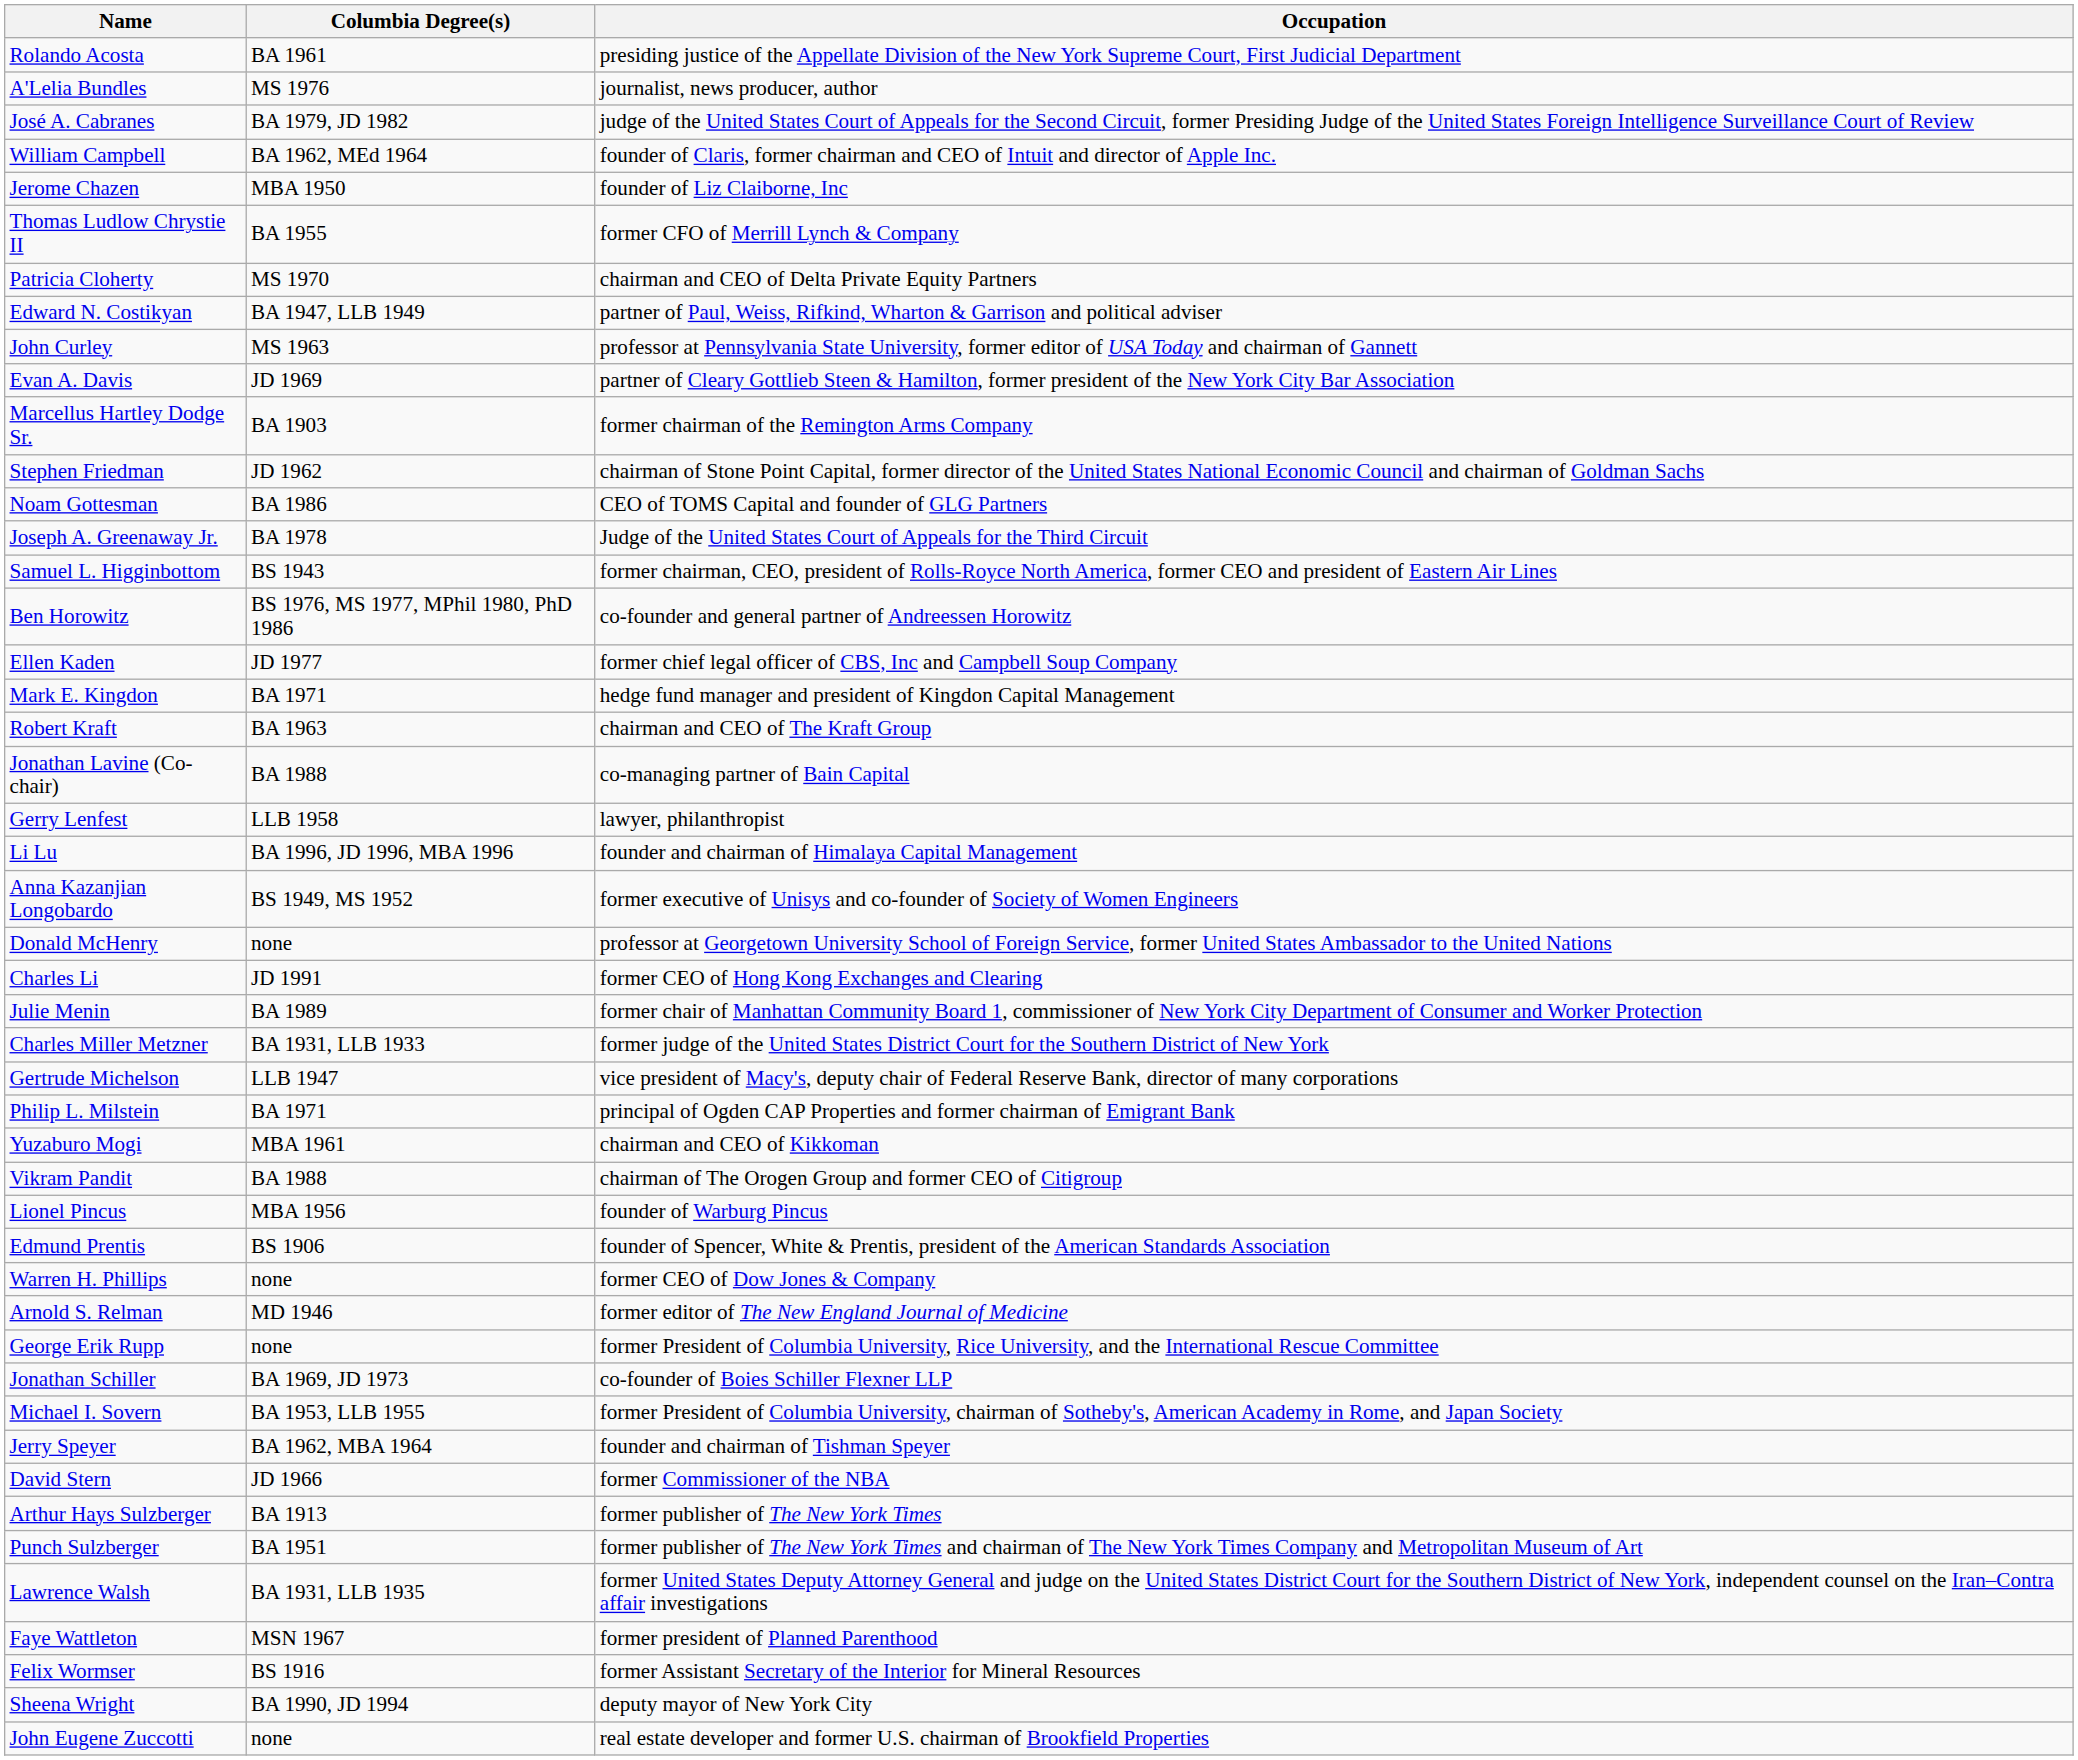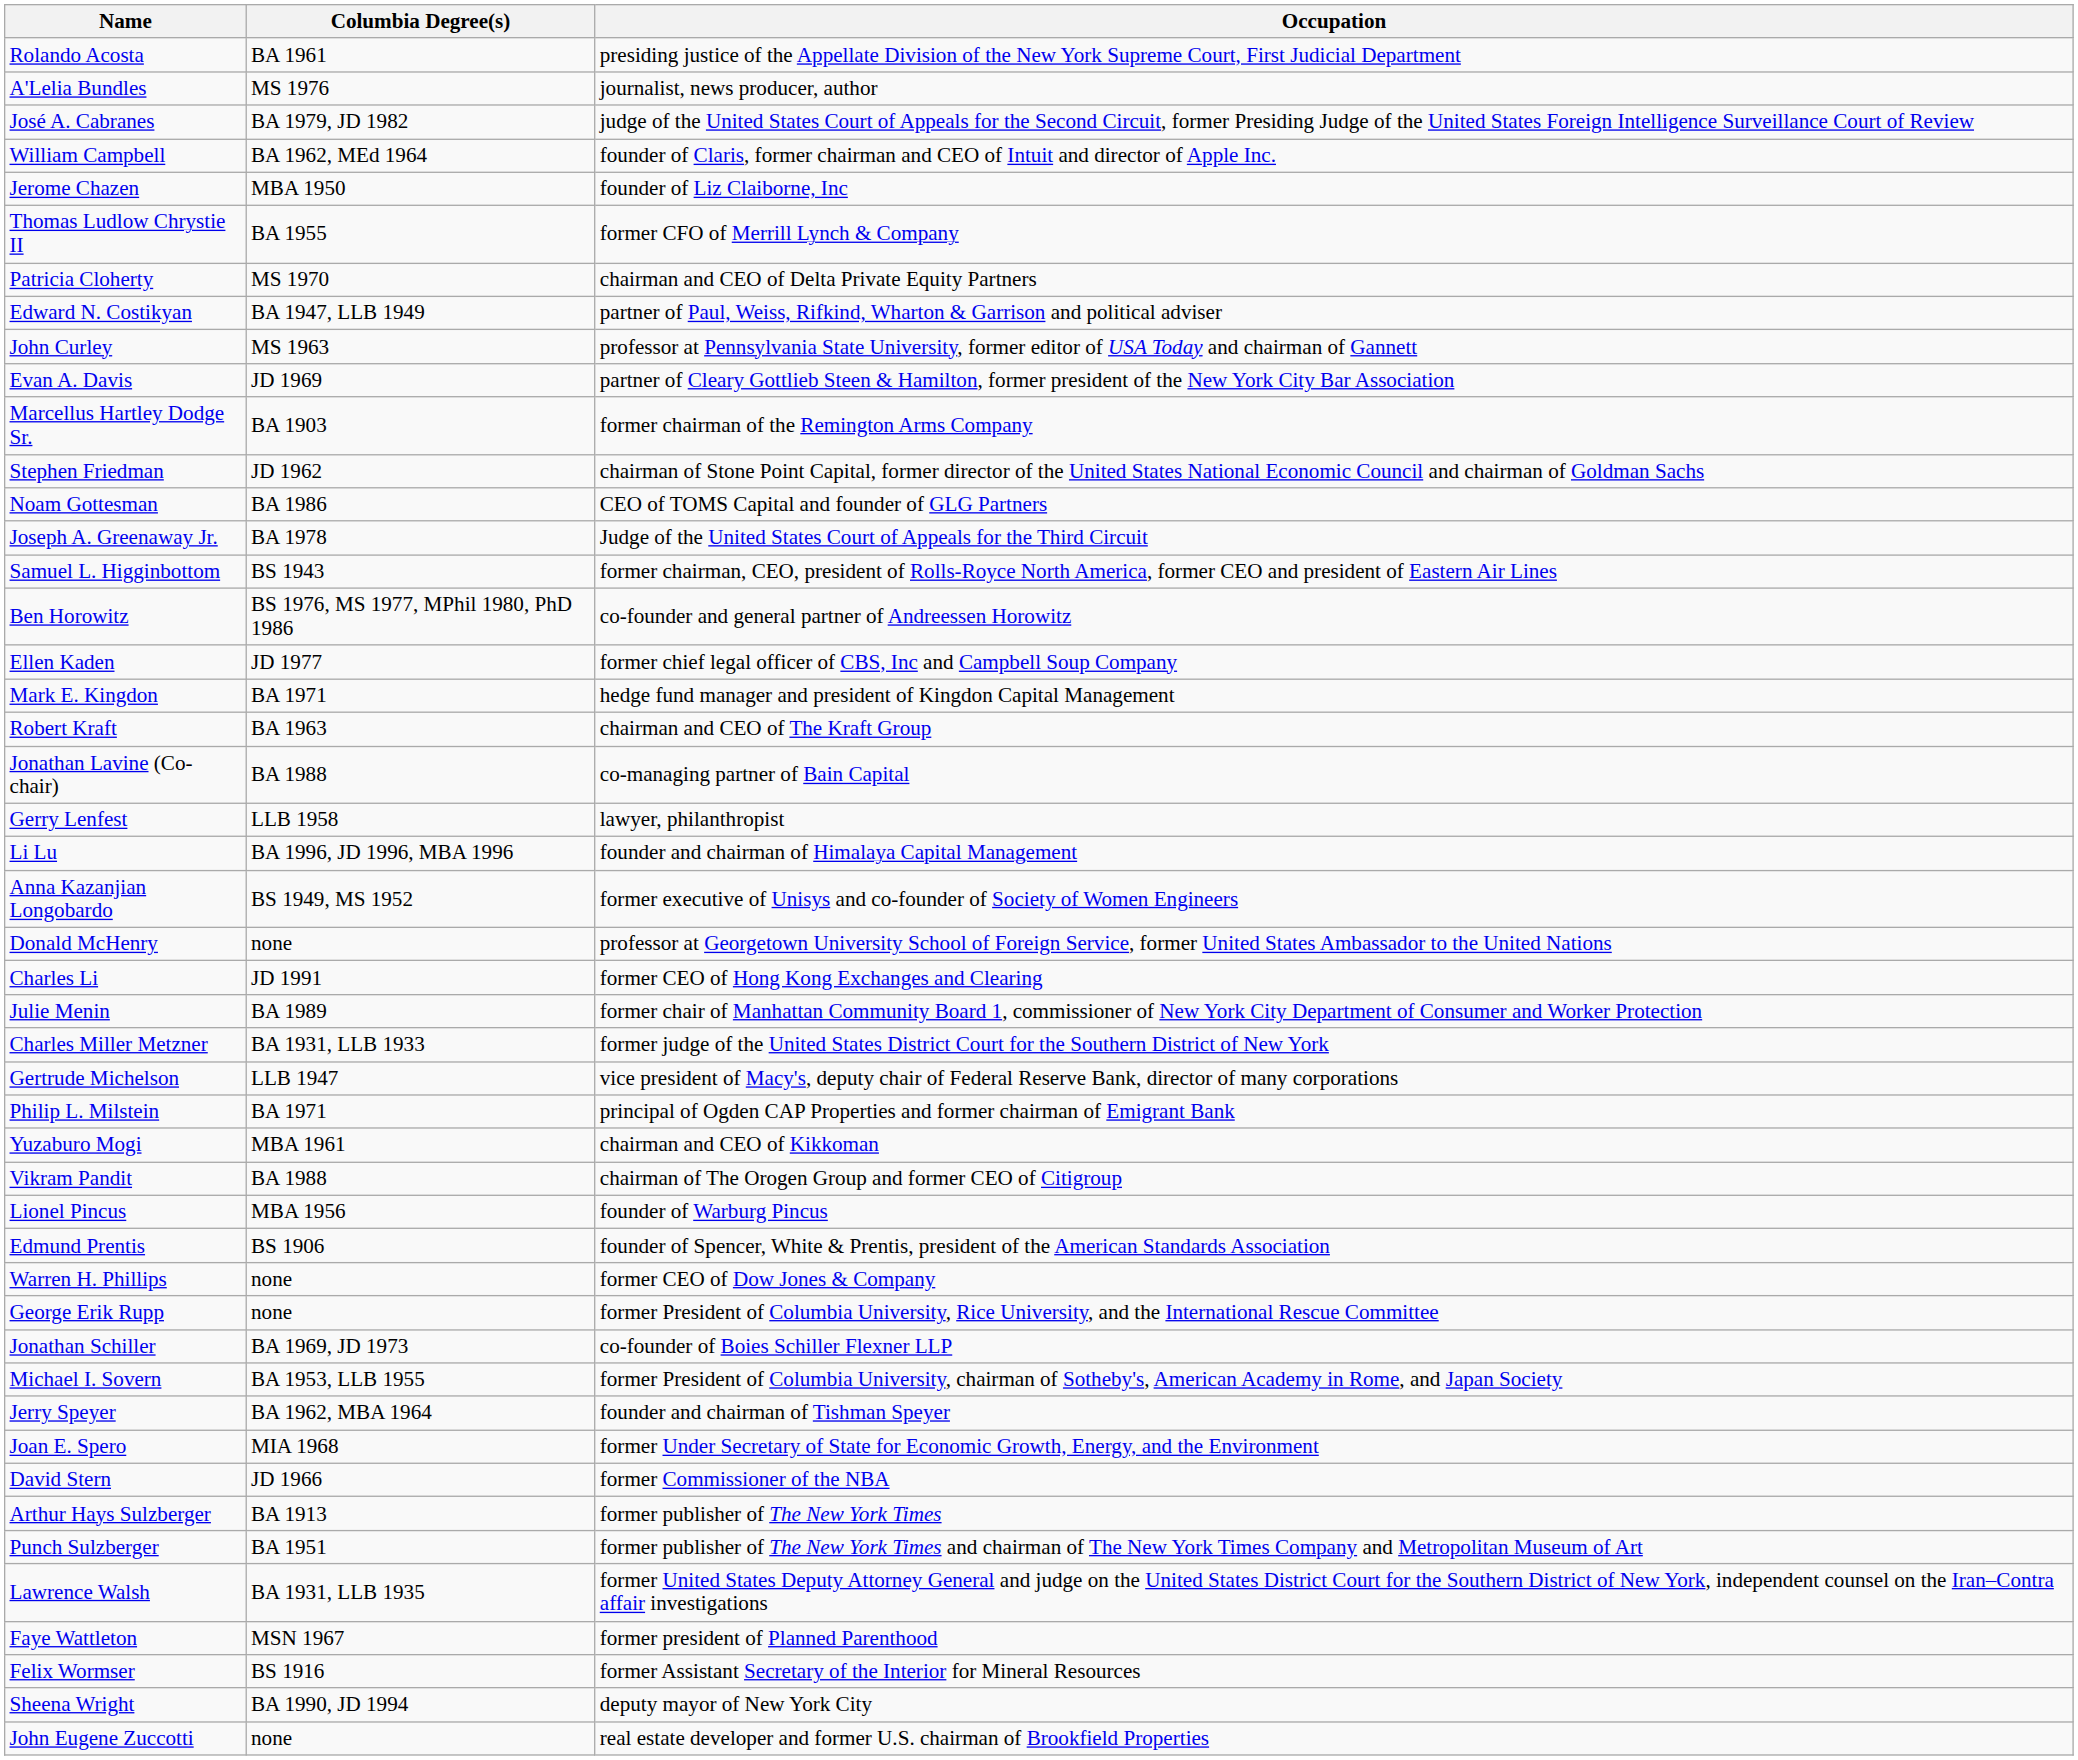- row: Arnold S. Relman | MD 1946 | former editor of The New England Journal of Medicine
+ row: Joan E. Spero | MIA 1968 | former Under Secretary of State for Economic Growth, Energy, and the Environment
